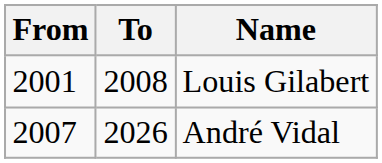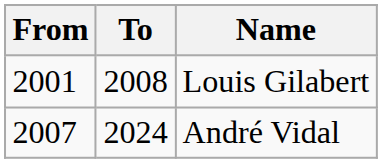André Vidal | To: 2026 -> 2024
